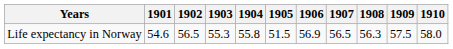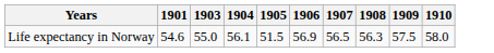- column: 1902 | 56.5
Life expectancy in Norway | 1903: 55.3 -> 55.0
Life expectancy in Norway | 1904: 55.8 -> 56.1
